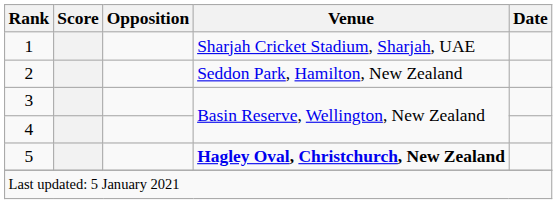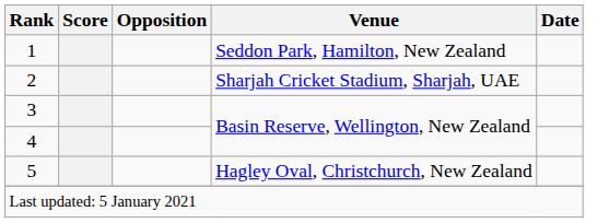1 | Venue: Sharjah Cricket Stadium, Sharjah, UAE -> Seddon Park, Hamilton, New Zealand
2 | Venue: Seddon Park, Hamilton, New Zealand -> Sharjah Cricket Stadium, Sharjah, UAE
5 | Venue: bold -> normal
